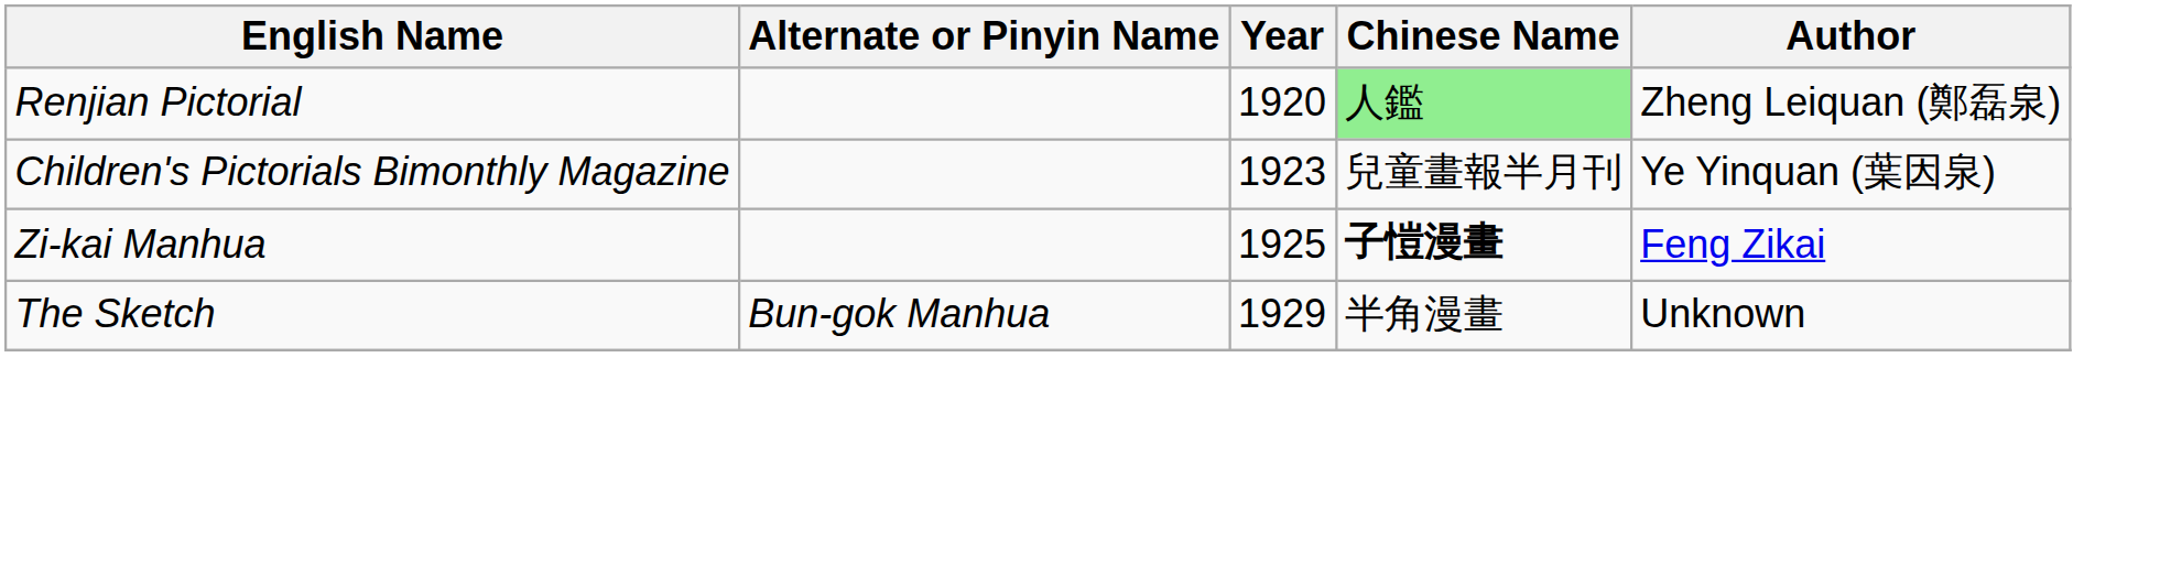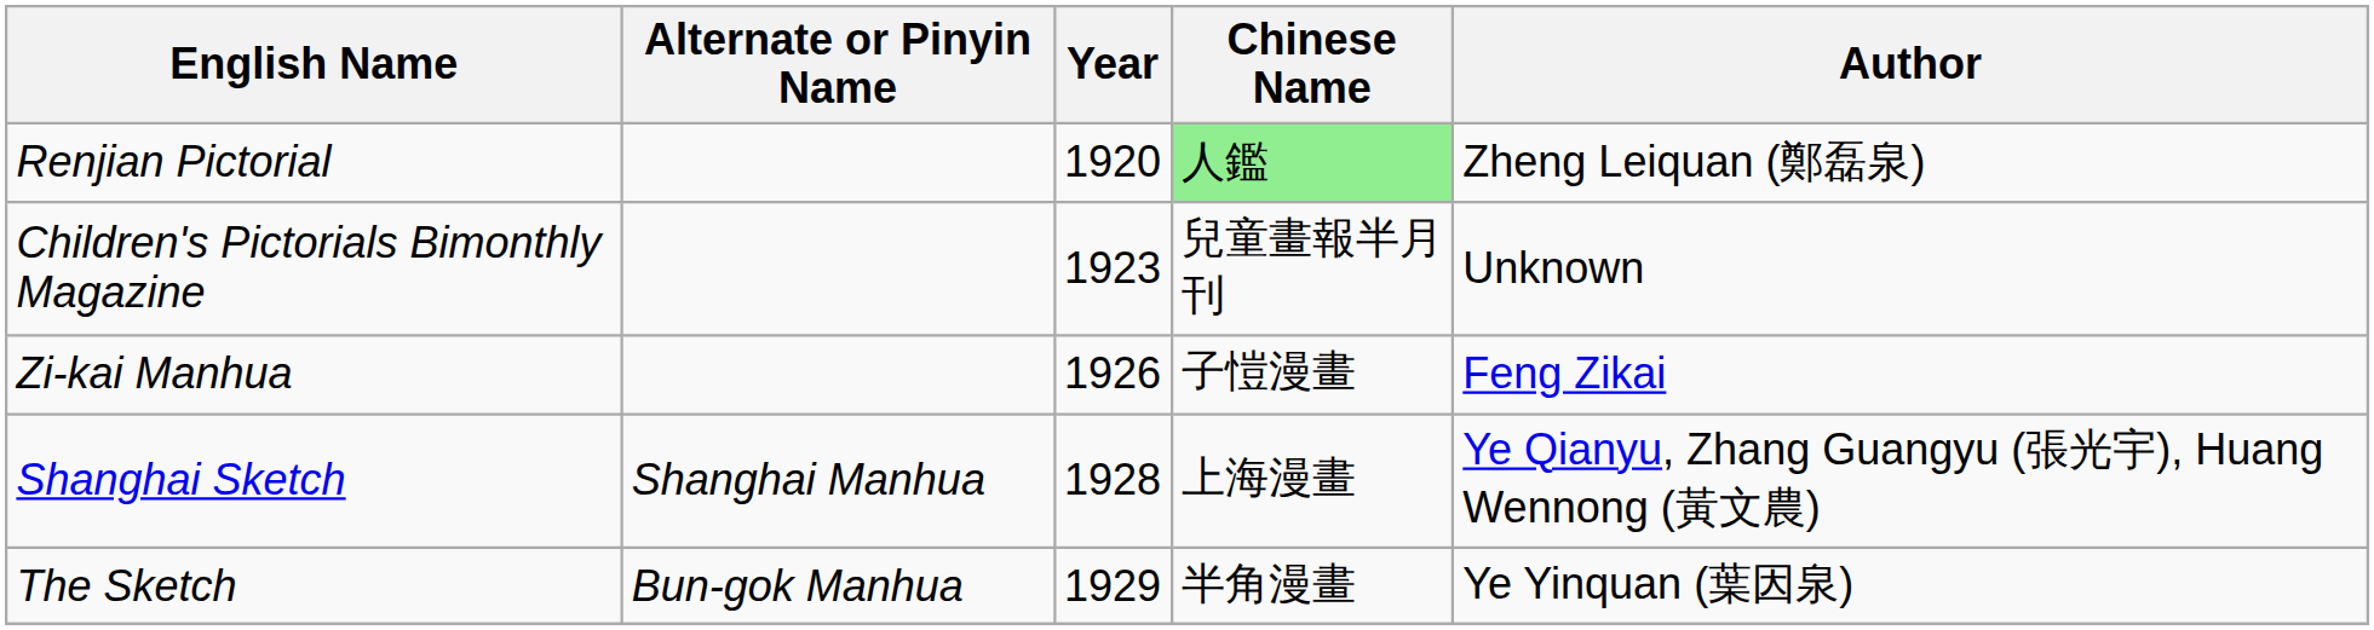Children's Pictorials Bimonthly Magazine | Author: Ye Yinquan (葉因泉) -> Unknown
Zi-kai Manhua | Year: 1925 -> 1926
Zi-kai Manhua | Chinese Name: bold -> normal
+ row: Shanghai Sketch | Shanghai Manhua | 1928 | 上海漫畫 | Ye Qianyu, Zhang Guangyu (張光宇), Huang Wennong (黃文農)
The Sketch | Author: Unknown -> Ye Yinquan (葉因泉)
